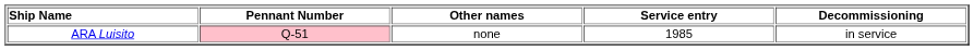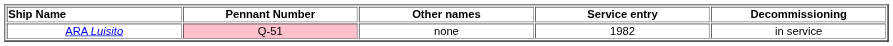ARA Luisito | Service entry: 1985 -> 1982
